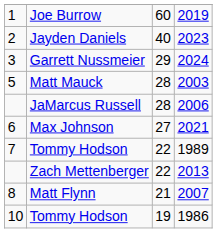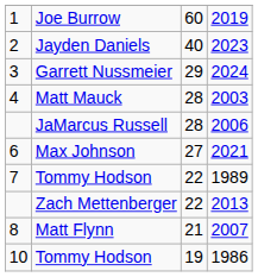Matt Mauck | column 1: 5 -> 4
